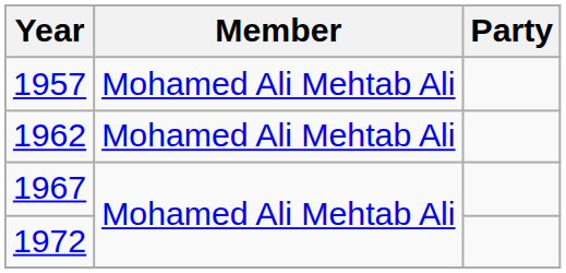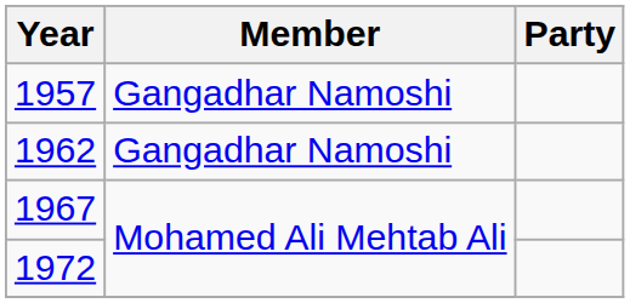1957 | Member: Mohamed Ali Mehtab Ali -> Gangadhar Namoshi
1962 | Member: Mohamed Ali Mehtab Ali -> Gangadhar Namoshi
